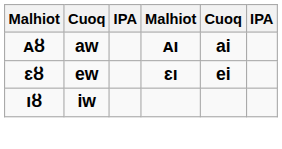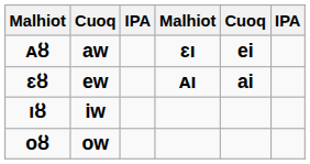ᴀȣ | column 4: ᴀı -> ɛı
ᴀȣ | column 5: ai -> ei
ɛȣ | column 4: ɛı -> ᴀı
ɛȣ | column 5: ei -> ai
+ row: oȣ | ow
